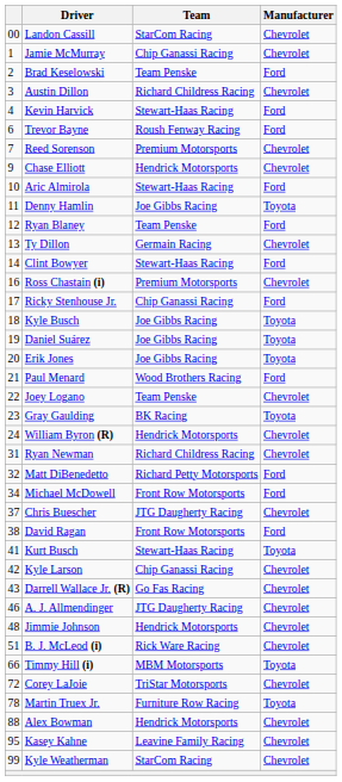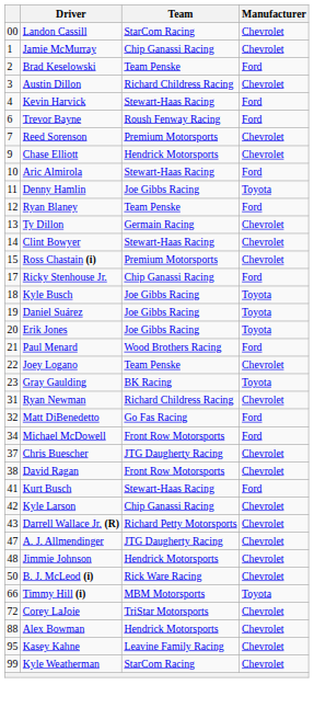Clint Bowyer | Manufacturer: Ford -> Chevrolet
Ross Chastain (i) | column 1: 16 -> 15
- row: 24 | William Byron (R) | Hendrick Motorsports | Chevrolet
Matt DiBenedetto | Team: Richard Petty Motorsports -> Go Fas Racing
David Ragan | Manufacturer: Ford -> Chevrolet
Kurt Busch | Manufacturer: Toyota -> Ford
Darrell Wallace Jr. (R) | Team: Go Fas Racing -> Richard Petty Motorsports
A. J. Allmendinger | column 1: 46 -> 47
B. J. McLeod (i) | column 1: 51 -> 50
- row: 78 | Martin Truex Jr. | Furniture Row Racing | Toyota
